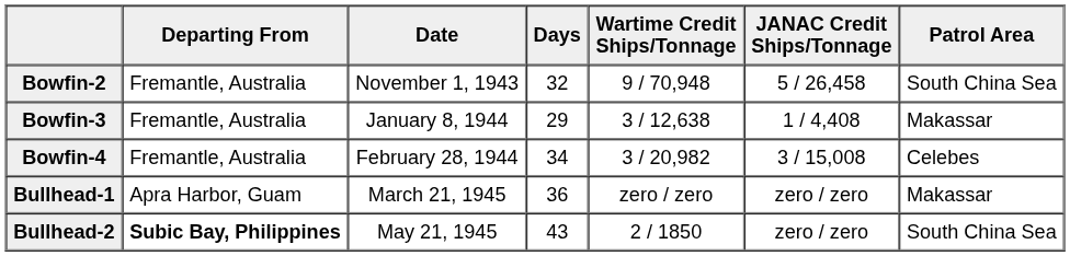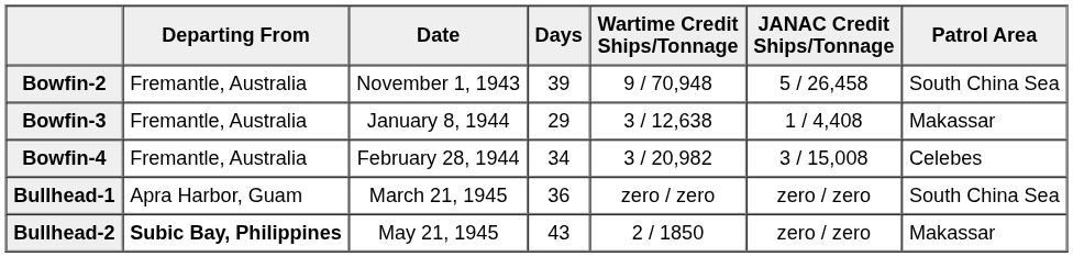Bowfin-2 | Days: 32 -> 39
Bullhead-1 | Patrol Area: Makassar -> South China Sea
Bullhead-2 | Patrol Area: South China Sea -> Makassar
